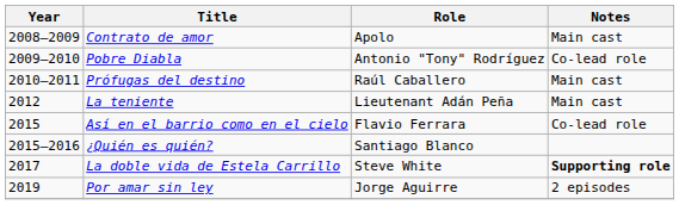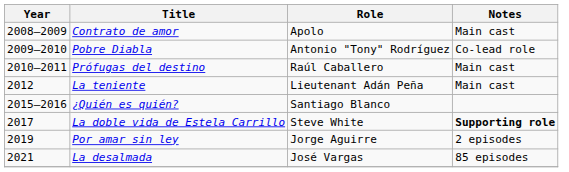- row: 2015 | Así en el barrio como en el cielo | Flavio Ferrara | Co-lead role
+ row: 2021 | La desalmada | José Vargas | 85 episodes
